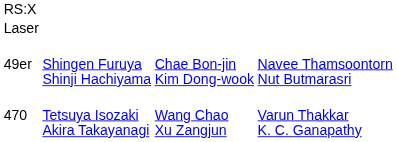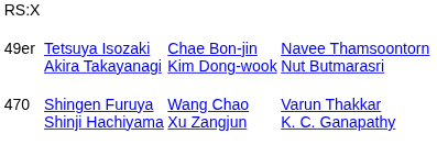- row: Laser
49er | column 2: Shingen Furuya Shinji Hachiyama -> Tetsuya Isozaki Akira Takayanagi
470 | column 2: Tetsuya Isozaki Akira Takayanagi -> Shingen Furuya Shinji Hachiyama
